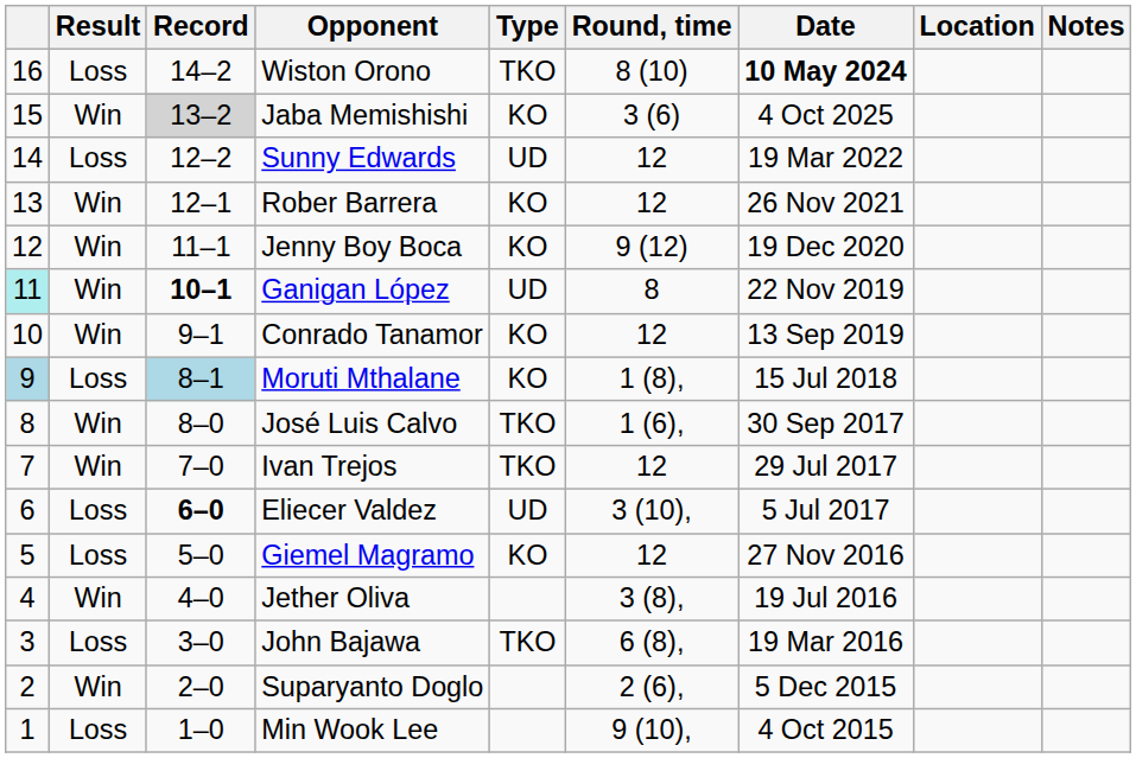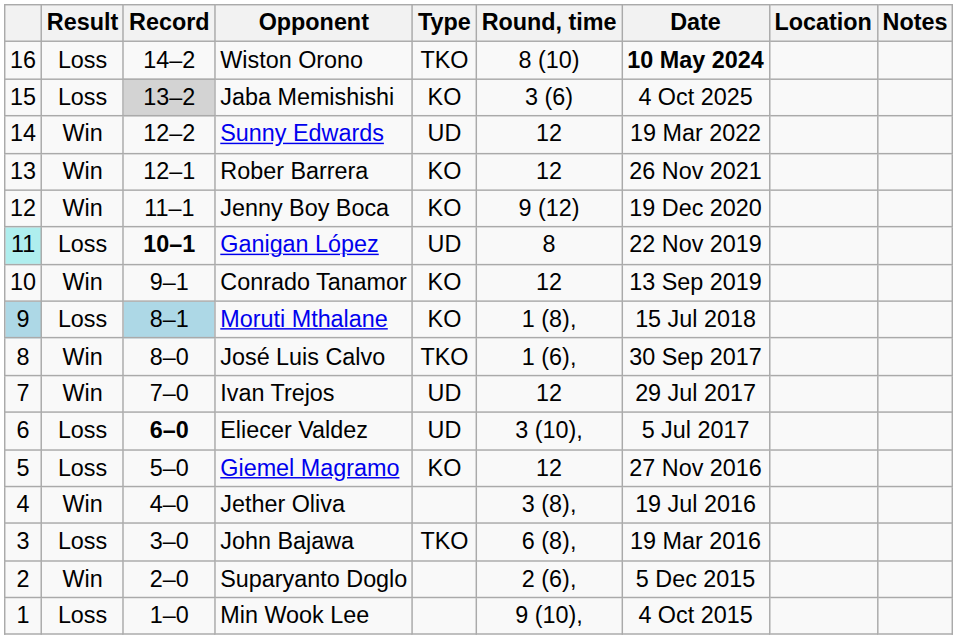Jaba Memishishi | Result: Win -> Loss
Sunny Edwards | Result: Loss -> Win
Ganigan López | Result: Win -> Loss
Ivan Trejos | Type: TKO -> UD
